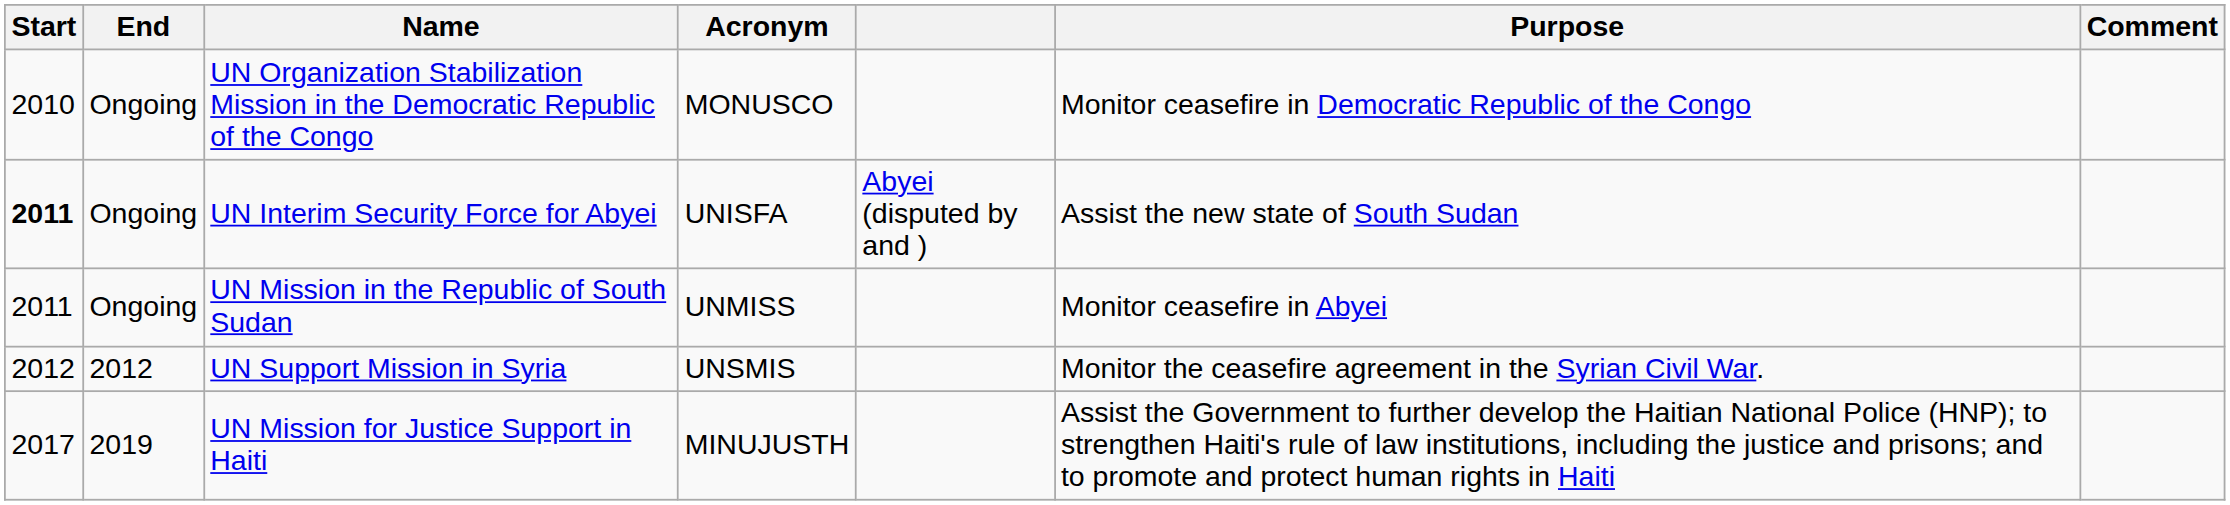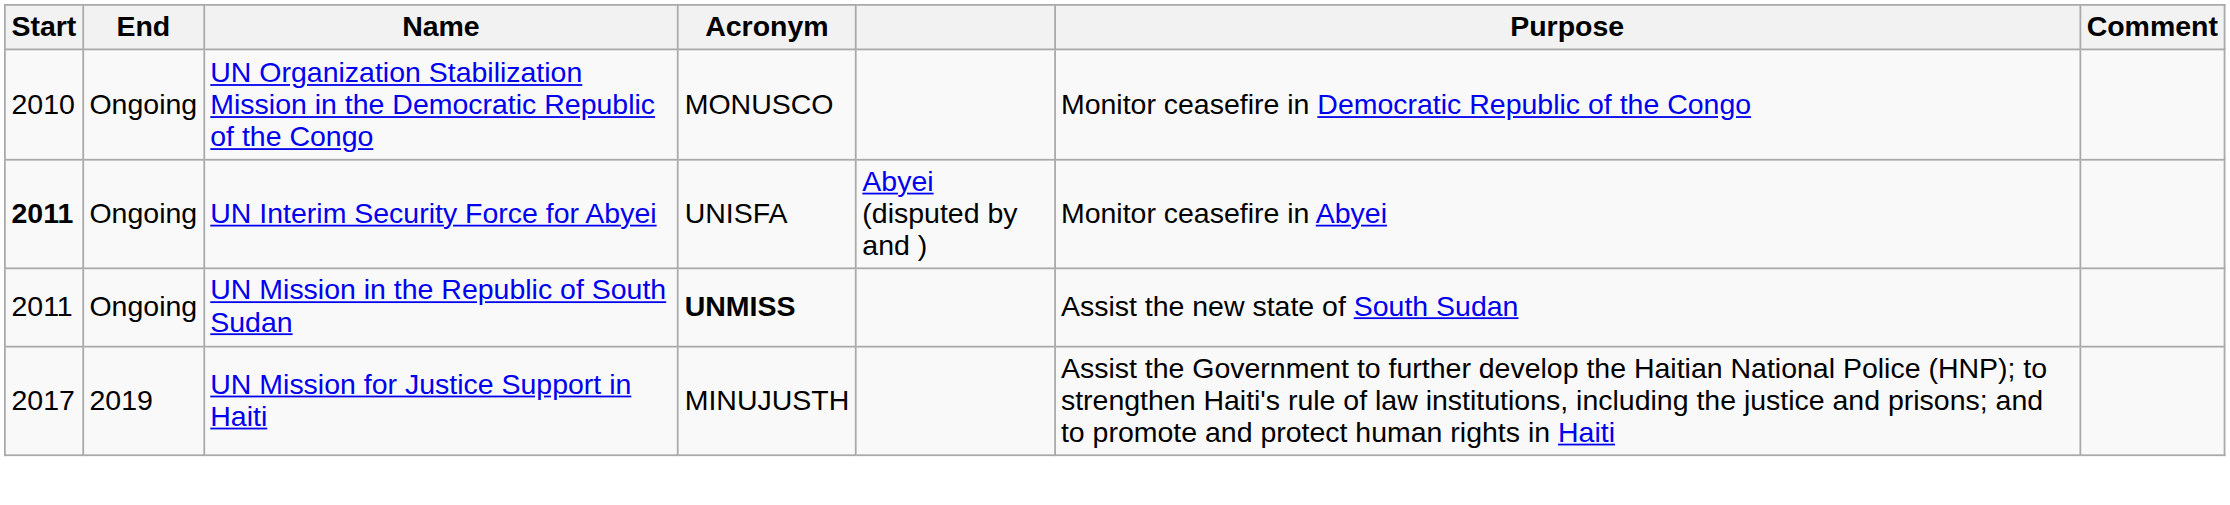UN Interim Security Force for Abyei | Purpose: Assist the new state of South Sudan -> Monitor ceasefire in Abyei
UN Mission in the Republic of South Sudan | Acronym: normal -> bold
UN Mission in the Republic of South Sudan | Purpose: Monitor ceasefire in Abyei -> Assist the new state of South Sudan
- row: 2012 | 2012 | UN Support Mission in Syria | UNSMIS | Monitor the ceasefire agreement in the Syrian Civil War.
